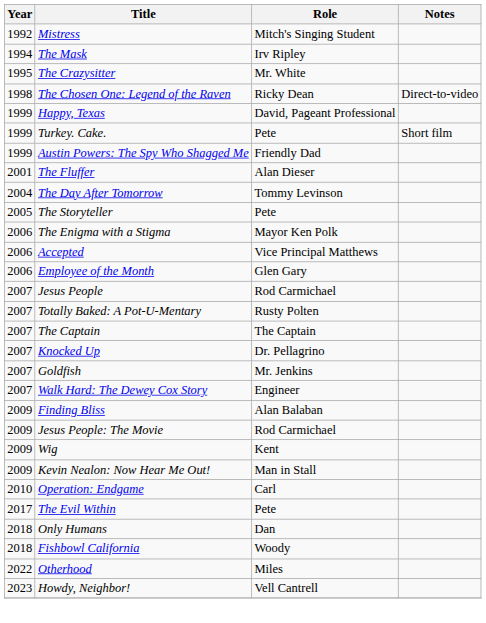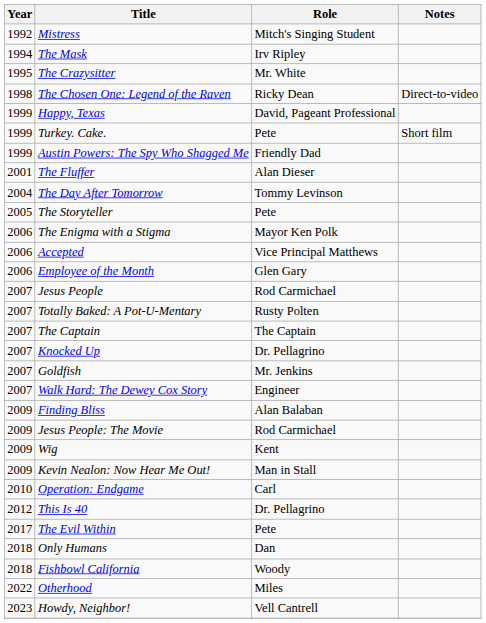+ row: 2012 | This Is 40 | Dr. Pellagrino
